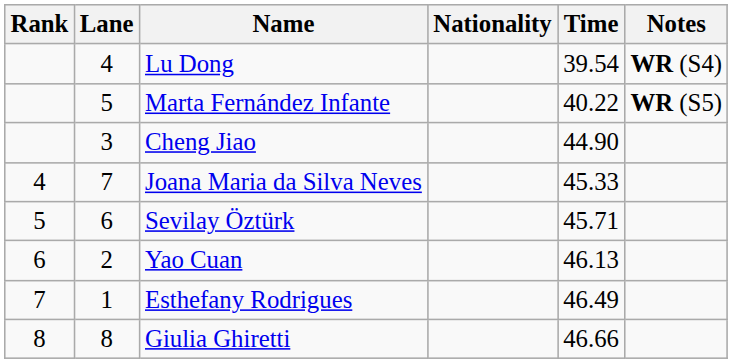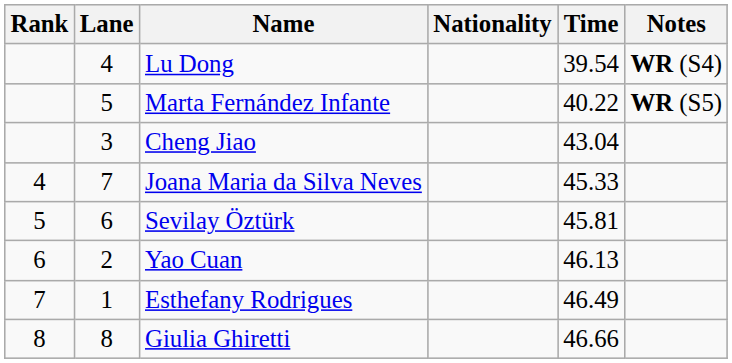Cheng Jiao | Time: 44.90 -> 43.04
Sevilay Öztürk | Time: 45.71 -> 45.81
